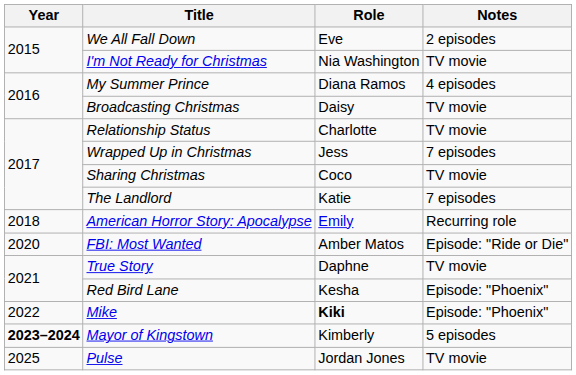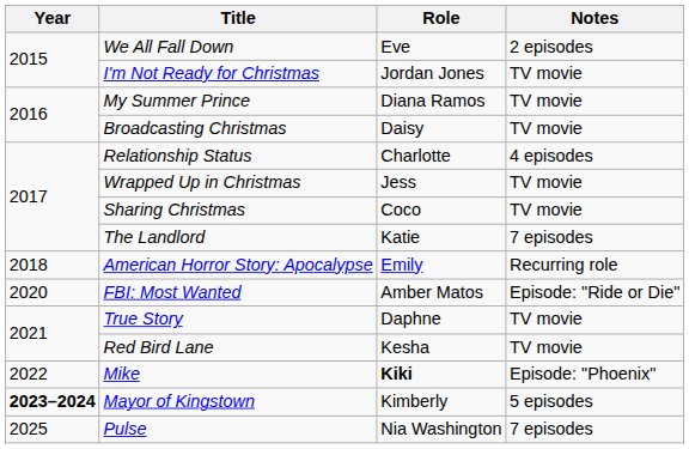I'm Not Ready for Christmas | Role: Nia Washington -> Jordan Jones
My Summer Prince | Notes: 4 episodes -> TV movie
Relationship Status | Notes: TV movie -> 4 episodes
Wrapped Up in Christmas | Notes: 7 episodes -> TV movie
Red Bird Lane | Notes: Episode: "Phoenix" -> TV movie
Pulse | Role: Jordan Jones -> Nia Washington
Pulse | Notes: TV movie -> 7 episodes
